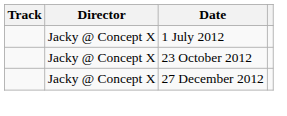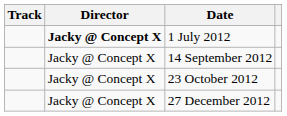1 July 2012 | Director: normal -> bold
+ row: Jacky @ Concept X | 14 September 2012
